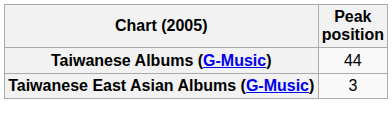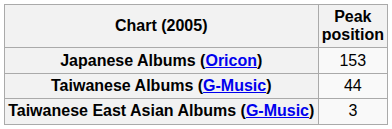+ row: Japanese Albums (Oricon) | 153
